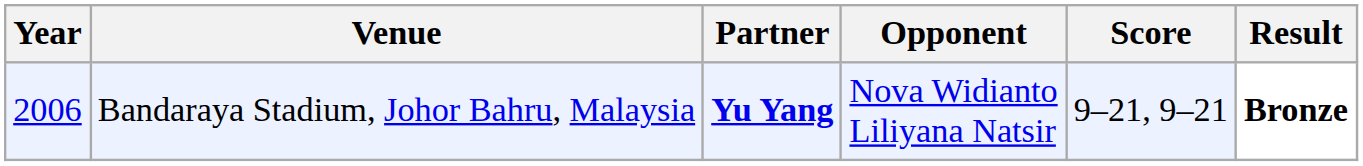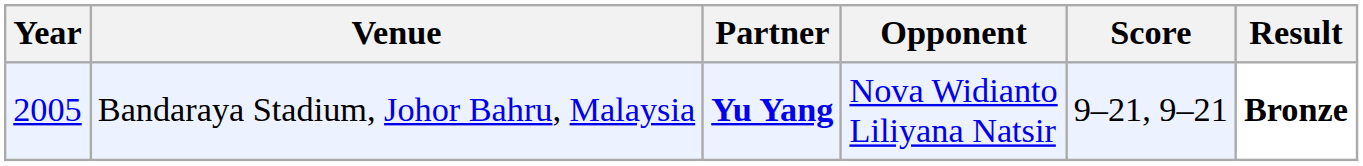Bandaraya Stadium, Johor Bahru, Malaysia | Year: 2006 -> 2005
